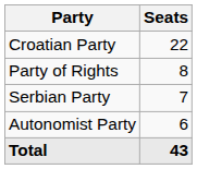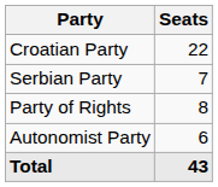rows swapped: Party of Rights <-> Serbian Party
